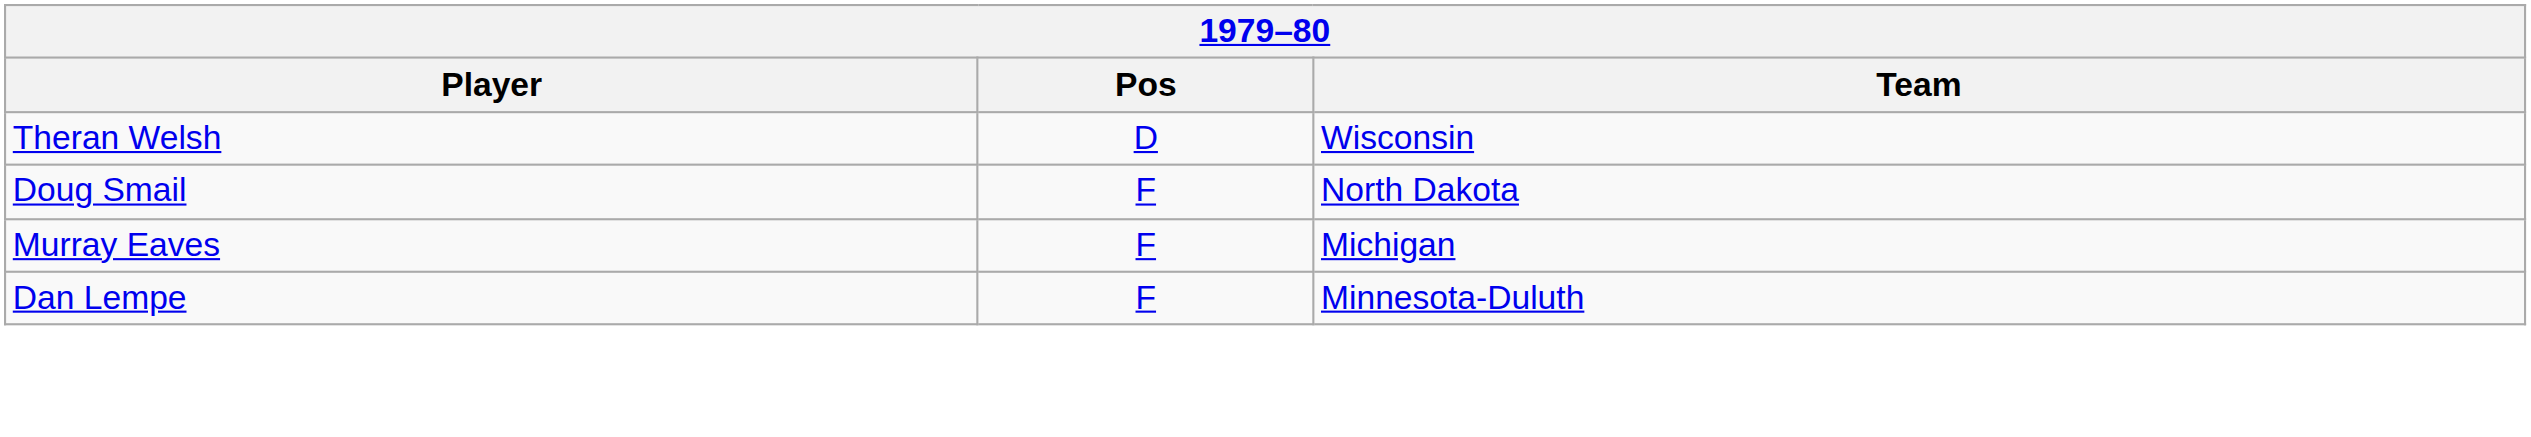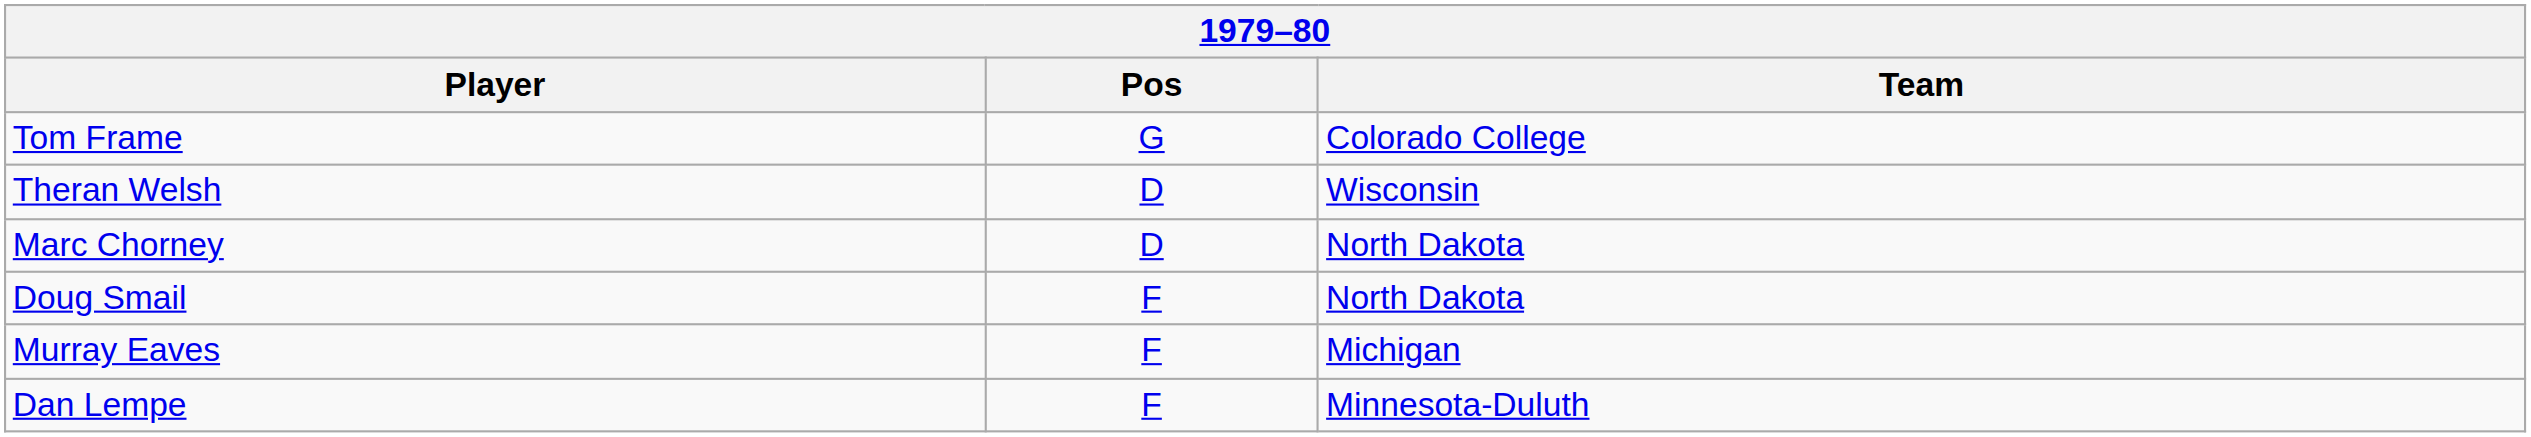+ row: Tom Frame | G | Colorado College
+ row: Marc Chorney | D | North Dakota
